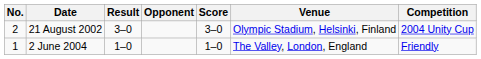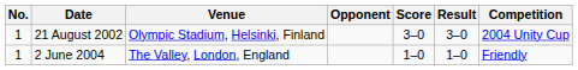columns swapped: Venue <-> Result
21 August 2002 | No.: 2 -> 1
